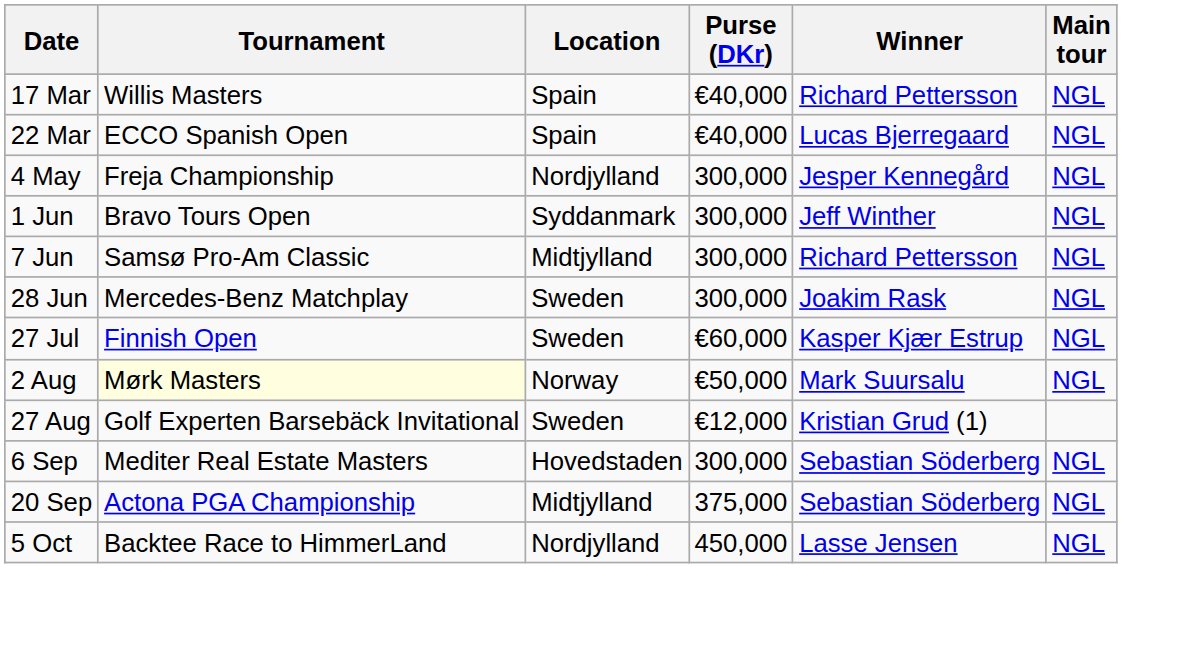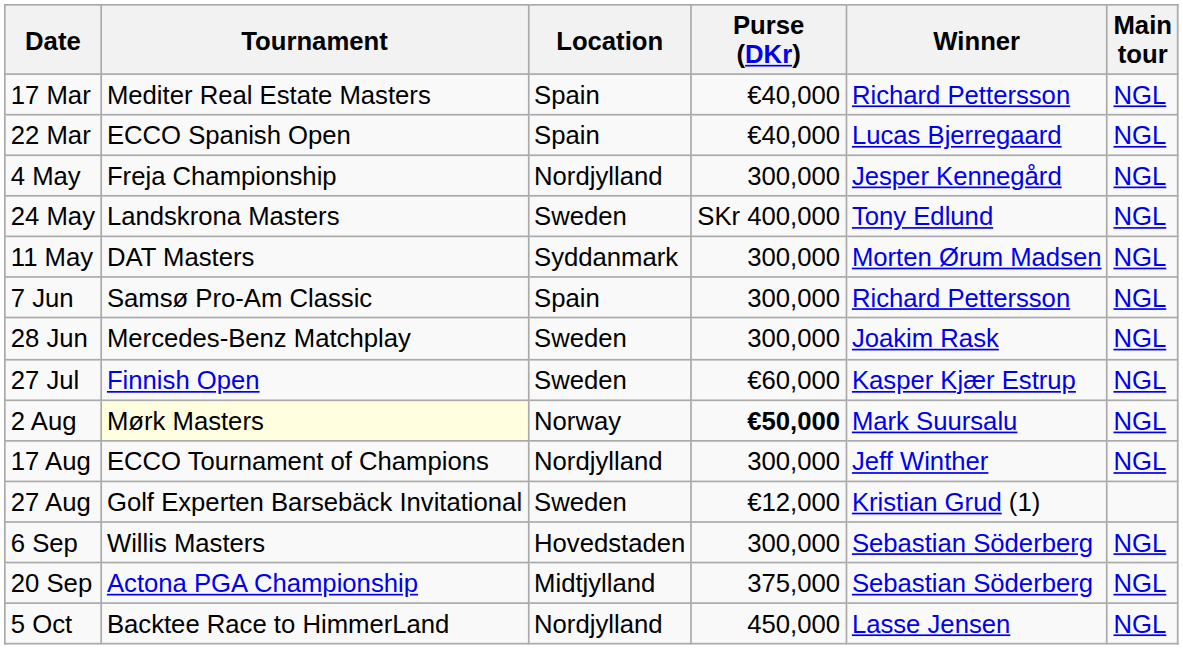17 Mar | Tournament: Willis Masters -> Mediter Real Estate Masters
+ row: 24 May | Landskrona Masters | Sweden | SKr 400,000 | Tony Edlund | NGL
+ row: 11 May | DAT Masters | Syddanmark | 300,000 | Morten Ørum Madsen | NGL
- row: 1 Jun | Bravo Tours Open | Syddanmark | 300,000 | Jeff Winther | NGL
7 Jun | Location: Midtjylland -> Spain
2 Aug | Purse (DKr): normal -> bold
+ row: 17 Aug | ECCO Tournament of Champions | Nordjylland | 300,000 | Jeff Winther | NGL
6 Sep | Tournament: Mediter Real Estate Masters -> Willis Masters
